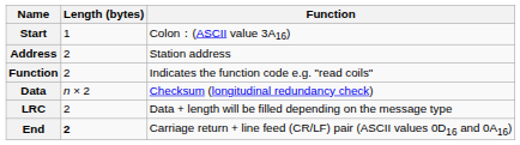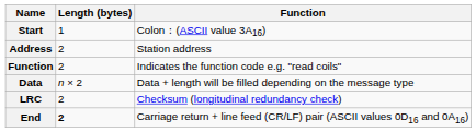Data | Function: Checksum (longitudinal redundancy check) -> Data + length will be filled depending on the message type
LRC | Function: Data + length will be filled depending on the message type -> Checksum (longitudinal redundancy check)
